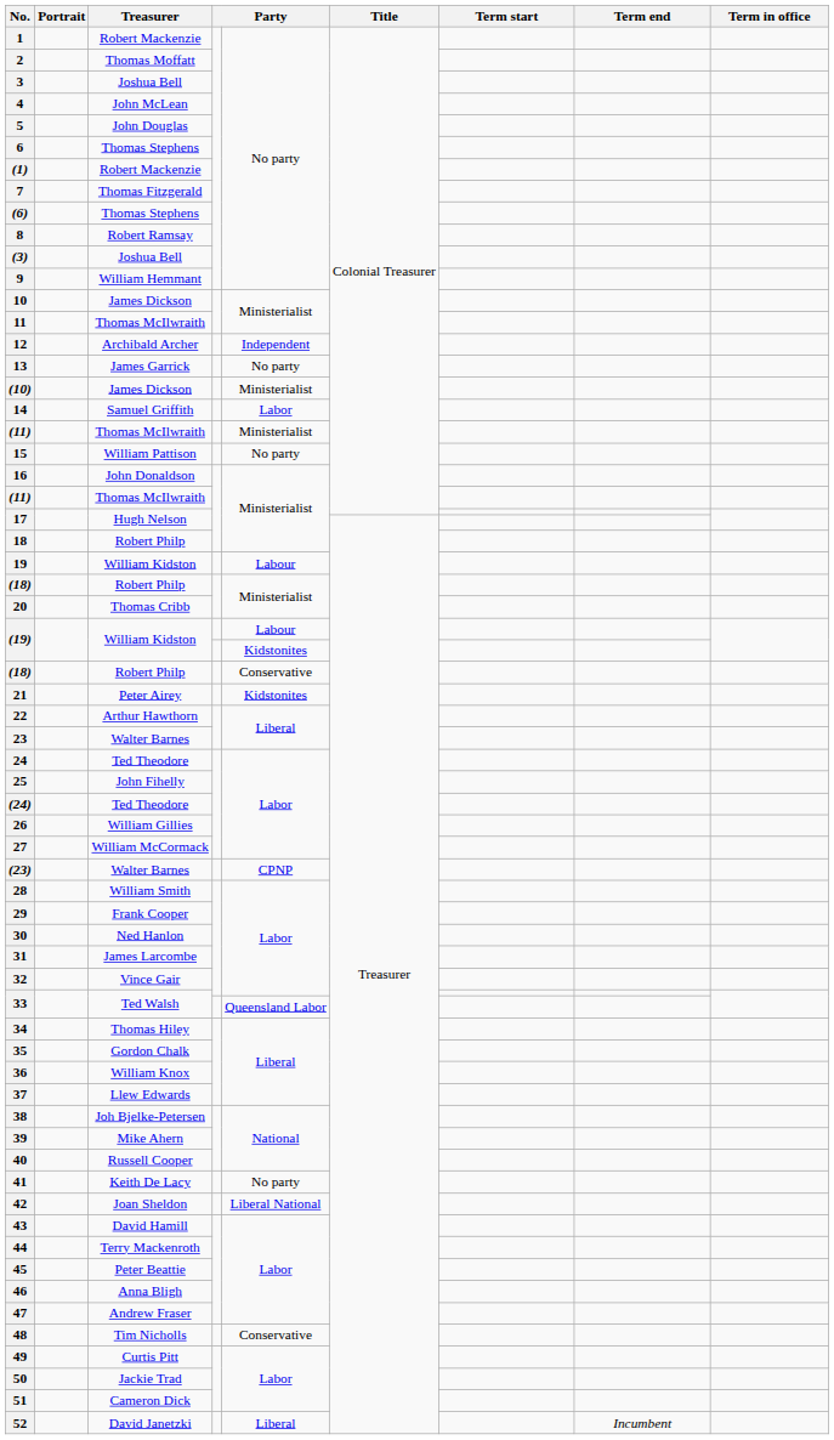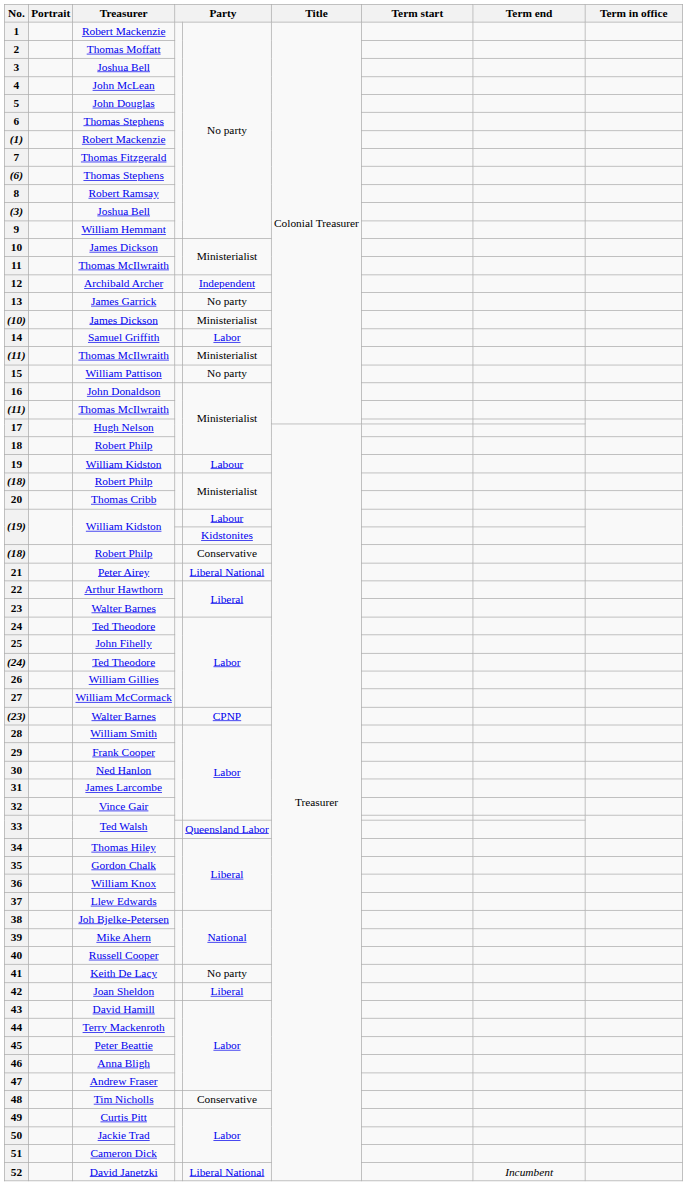21 | column 5: Kidstonites -> Liberal National
42 | column 5: Liberal National -> Liberal
52 | column 5: Liberal -> Liberal National
